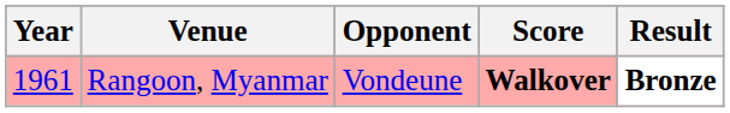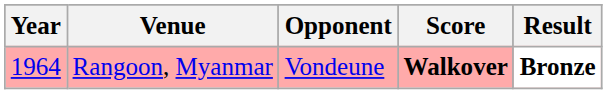Rangoon, Myanmar | Year: 1961 -> 1964
